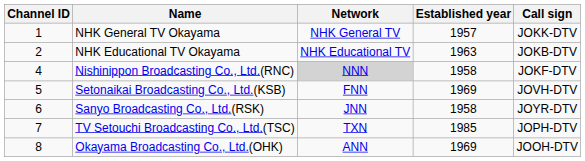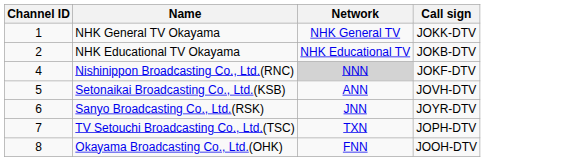- column: Established year | 1957 | 1963 | 1958 | 1969 | 1958 | 1985 | 1969
Setonaikai Broadcasting Co., Ltd.(KSB) | Network: FNN -> ANN
Okayama Broadcasting Co., Ltd.(OHK) | Network: ANN -> FNN
